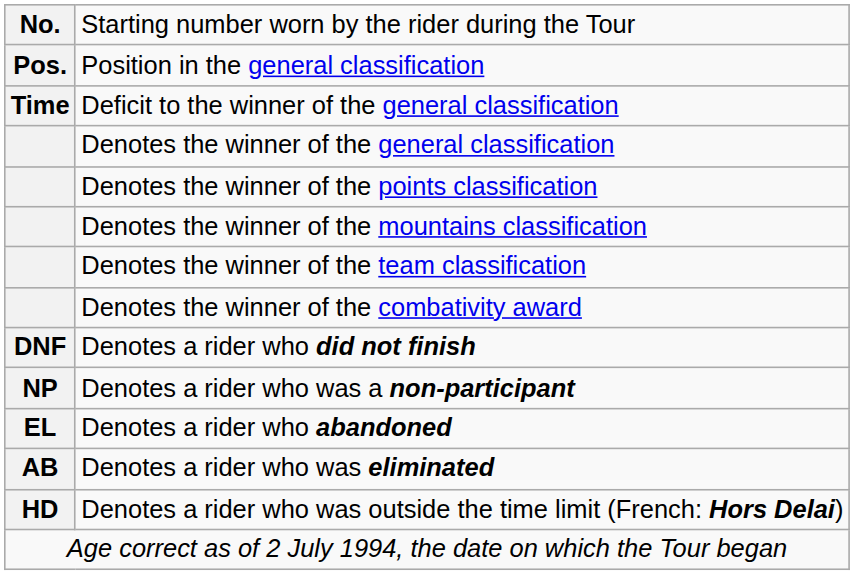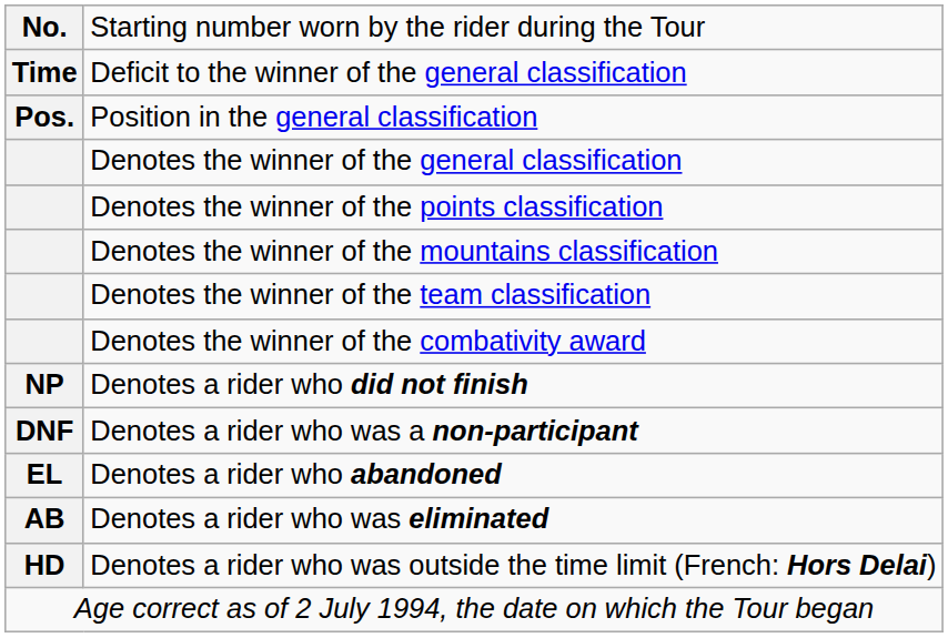rows swapped: Position in the general classification <-> Deficit to the winner of the general classification
Denotes a rider who did not finish | column 1: DNF -> NP
Denotes a rider who was a non-participant | column 1: NP -> DNF
